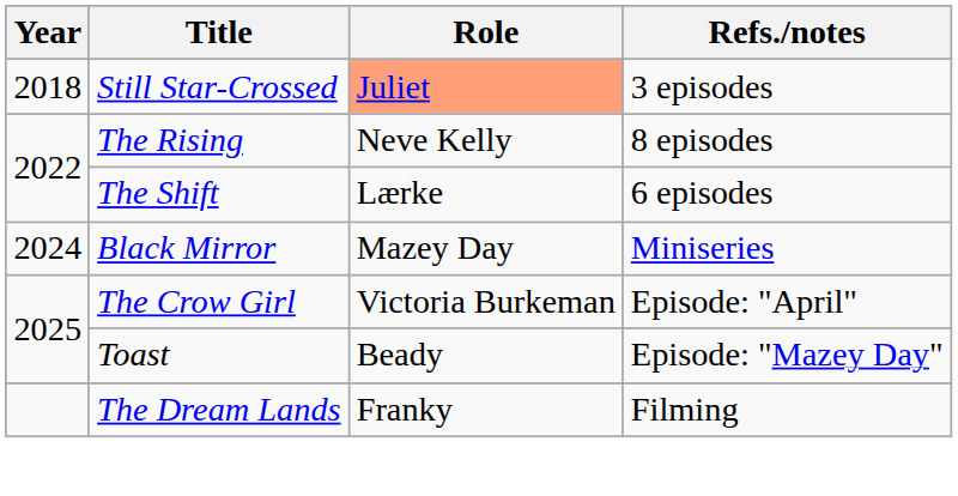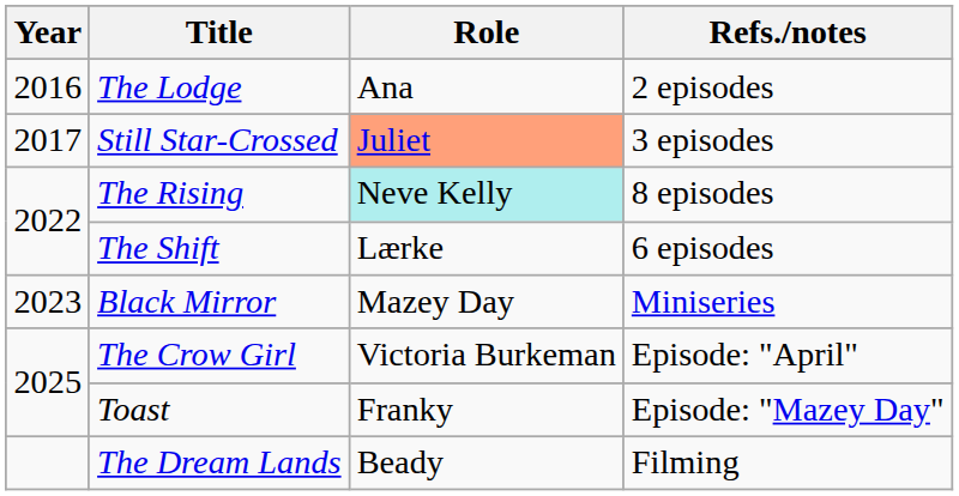+ row: 2016 | The Lodge | Ana | 2 episodes
Still Star-Crossed | Year: 2018 -> 2017
The Rising | Role: no background -> paleturquoise background
Black Mirror | Year: 2024 -> 2023
Toast | Role: Beady -> Franky
The Dream Lands | Role: Franky -> Beady
